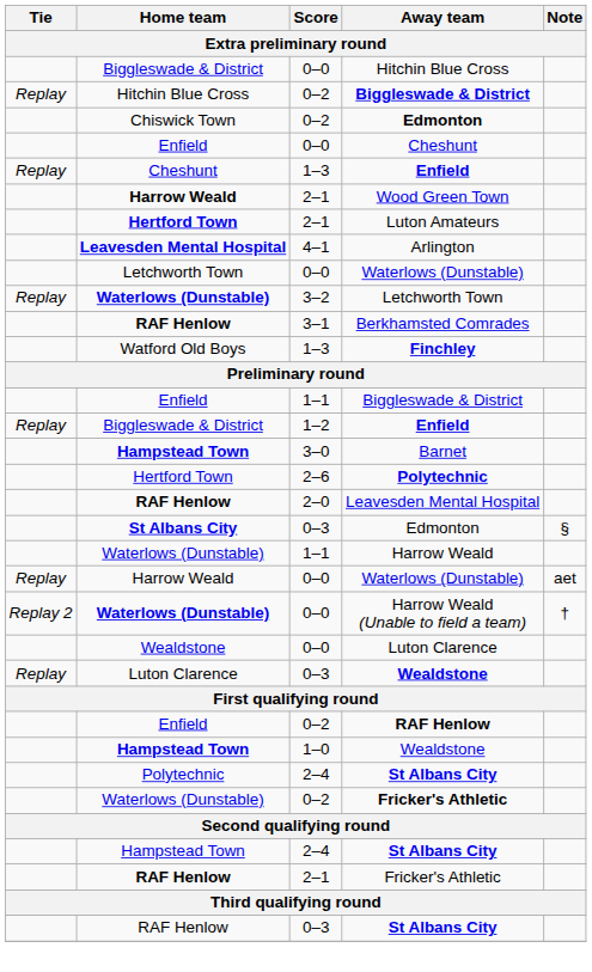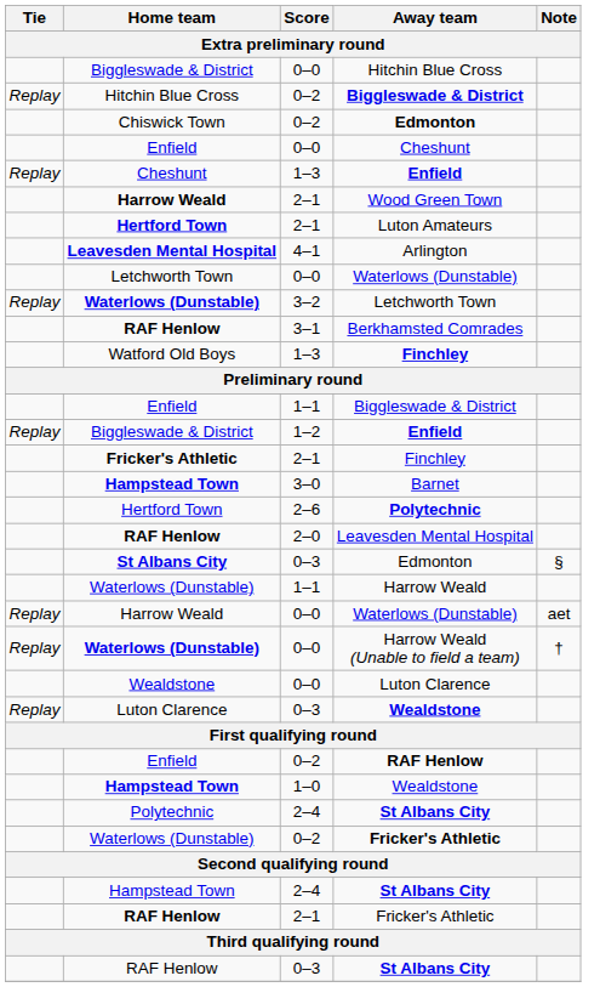+ row: Fricker's Athletic | 2–1 | Finchley
Harrow Weald (Unable to field a team) | Tie: Replay 2 -> Replay
